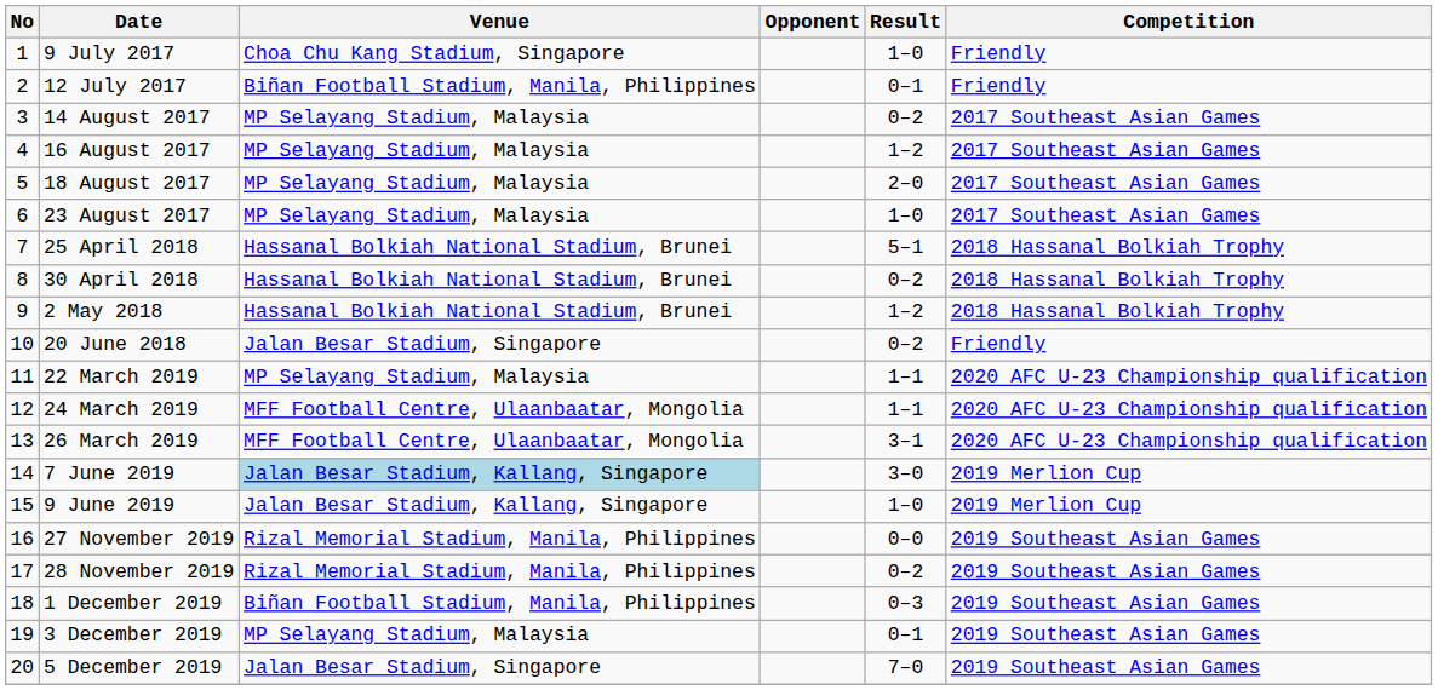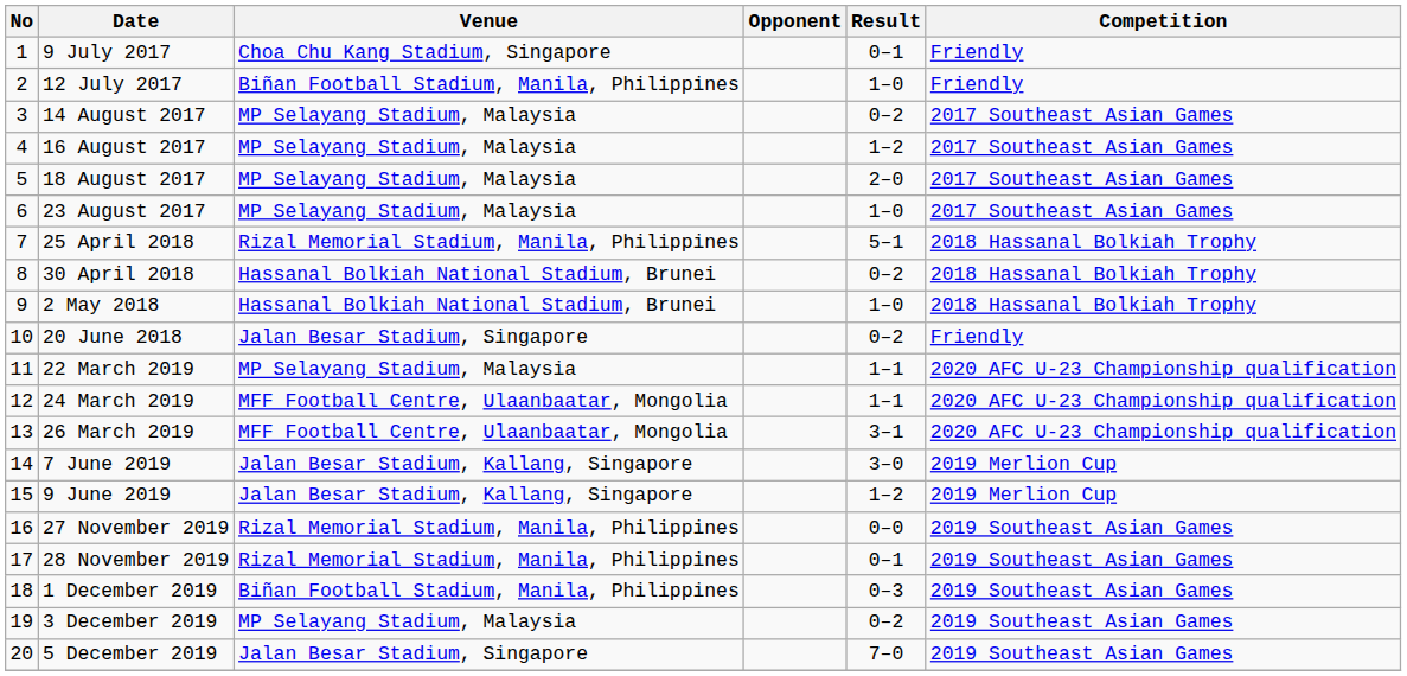9 July 2017 | Result: 1–0 -> 0–1
12 July 2017 | Result: 0–1 -> 1–0
25 April 2018 | Venue: Hassanal Bolkiah National Stadium, Brunei -> Rizal Memorial Stadium, Manila, Philippines
2 May 2018 | Result: 1–2 -> 1–0
7 June 2019 | Venue: lightblue background -> no background
9 June 2019 | Result: 1–0 -> 1–2
28 November 2019 | Result: 0–2 -> 0–1
3 December 2019 | Result: 0–1 -> 0–2
